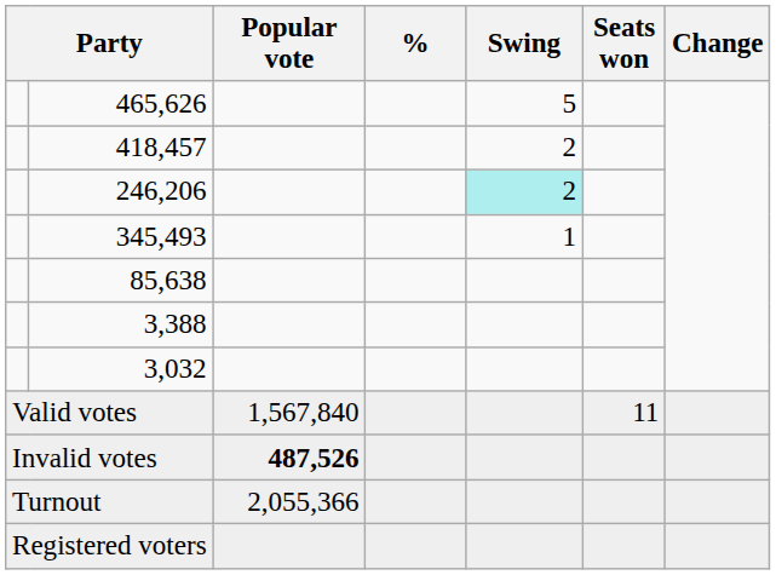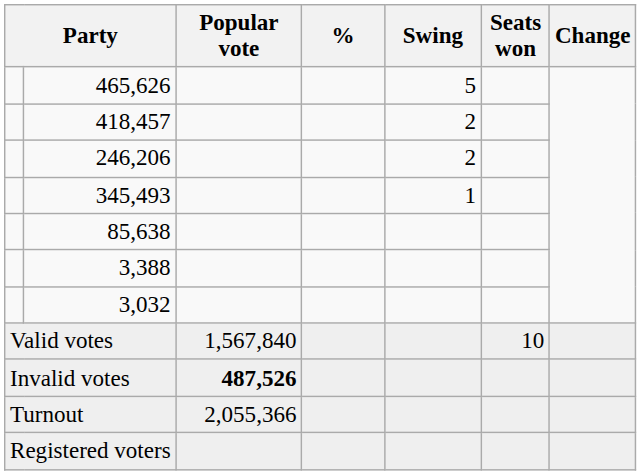246,206 | Swing: paleturquoise background -> no background
Valid votes | Seats won: 11 -> 10
